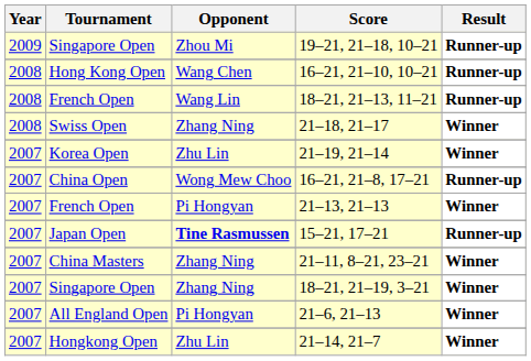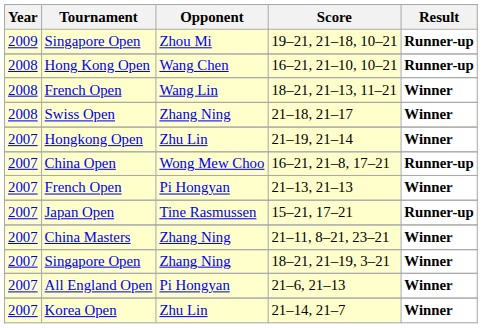18–21, 21–13, 11–21 | Result: Runner-up -> Winner
21–19, 21–14 | Tournament: Korea Open -> Hongkong Open
15–21, 17–21 | Opponent: bold -> normal
21–14, 21–7 | Tournament: Hongkong Open -> Korea Open
